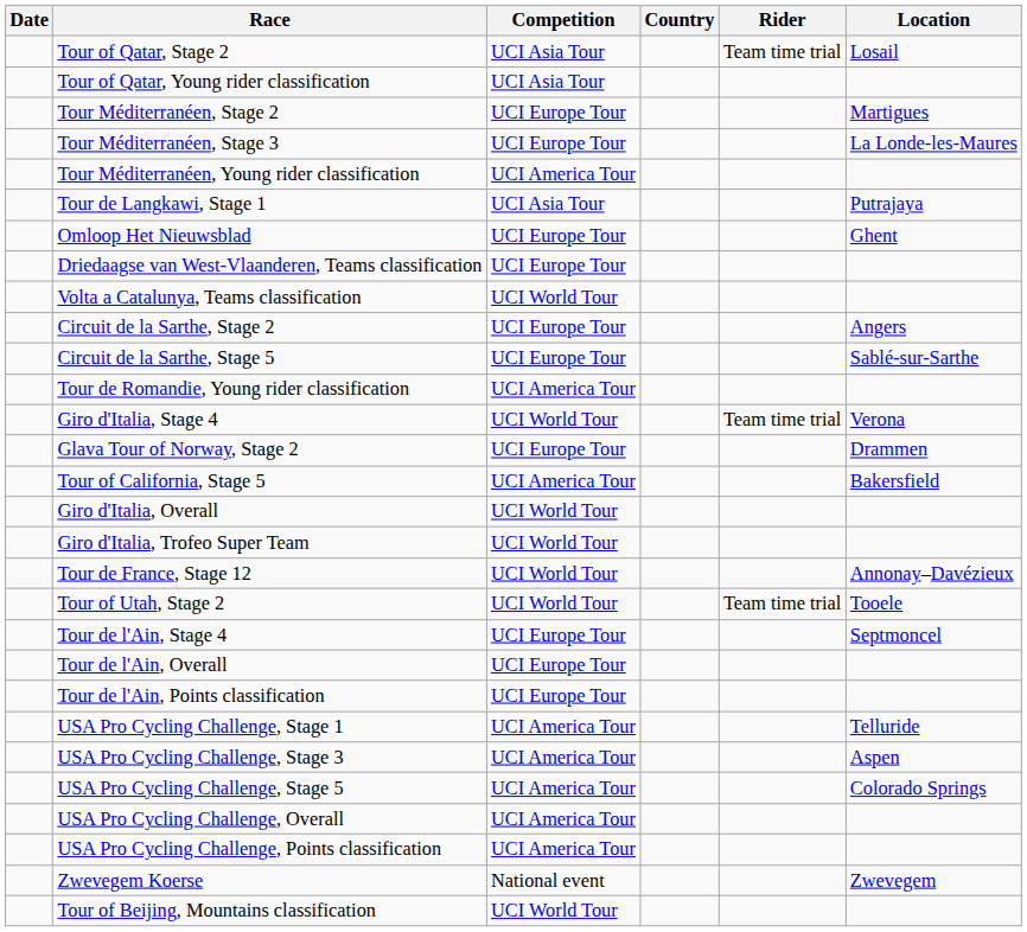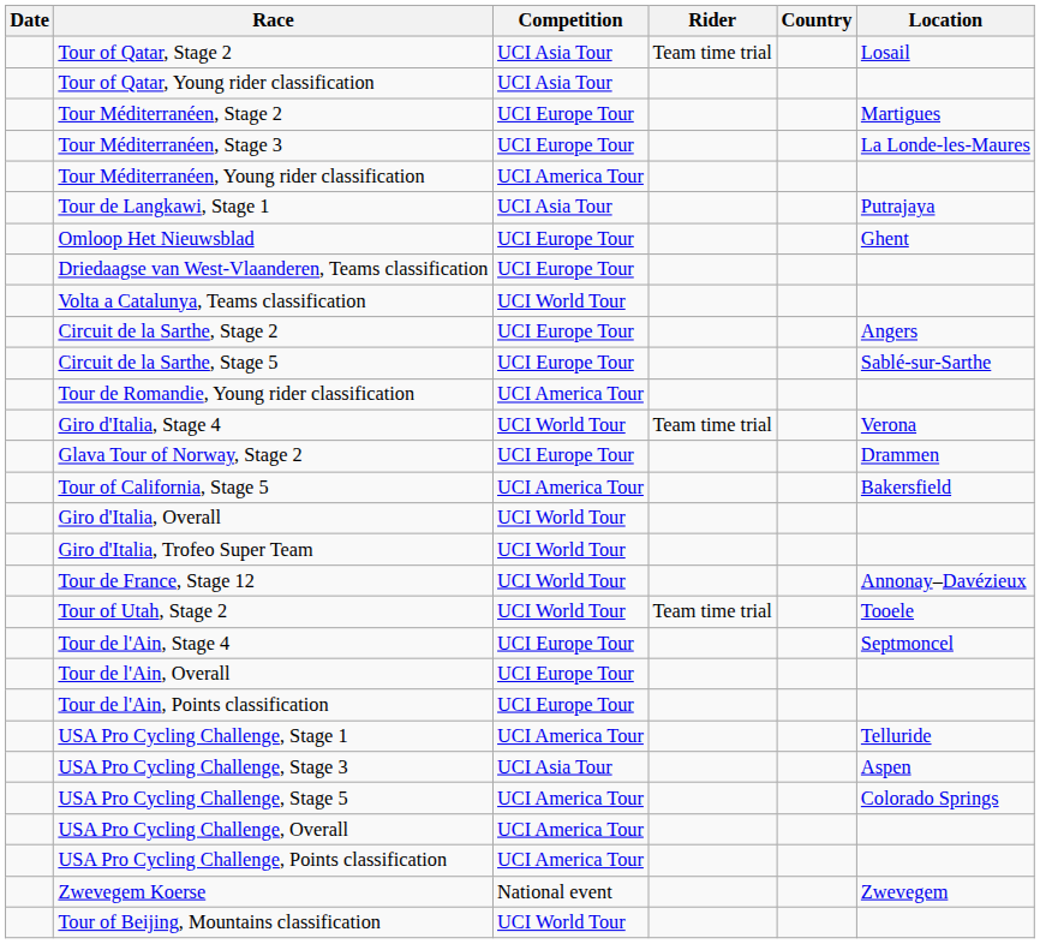columns swapped: Rider <-> Country
USA Pro Cycling Challenge, Stage 3 | Competition: UCI America Tour -> UCI Asia Tour
